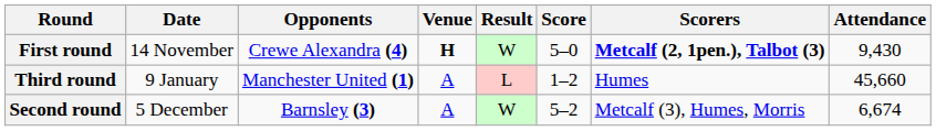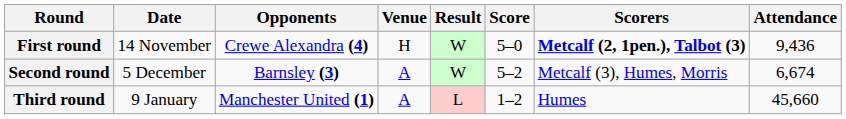First round | Venue: bold -> normal
First round | Attendance: 9,430 -> 9,436
rows swapped: Second round <-> Third round
